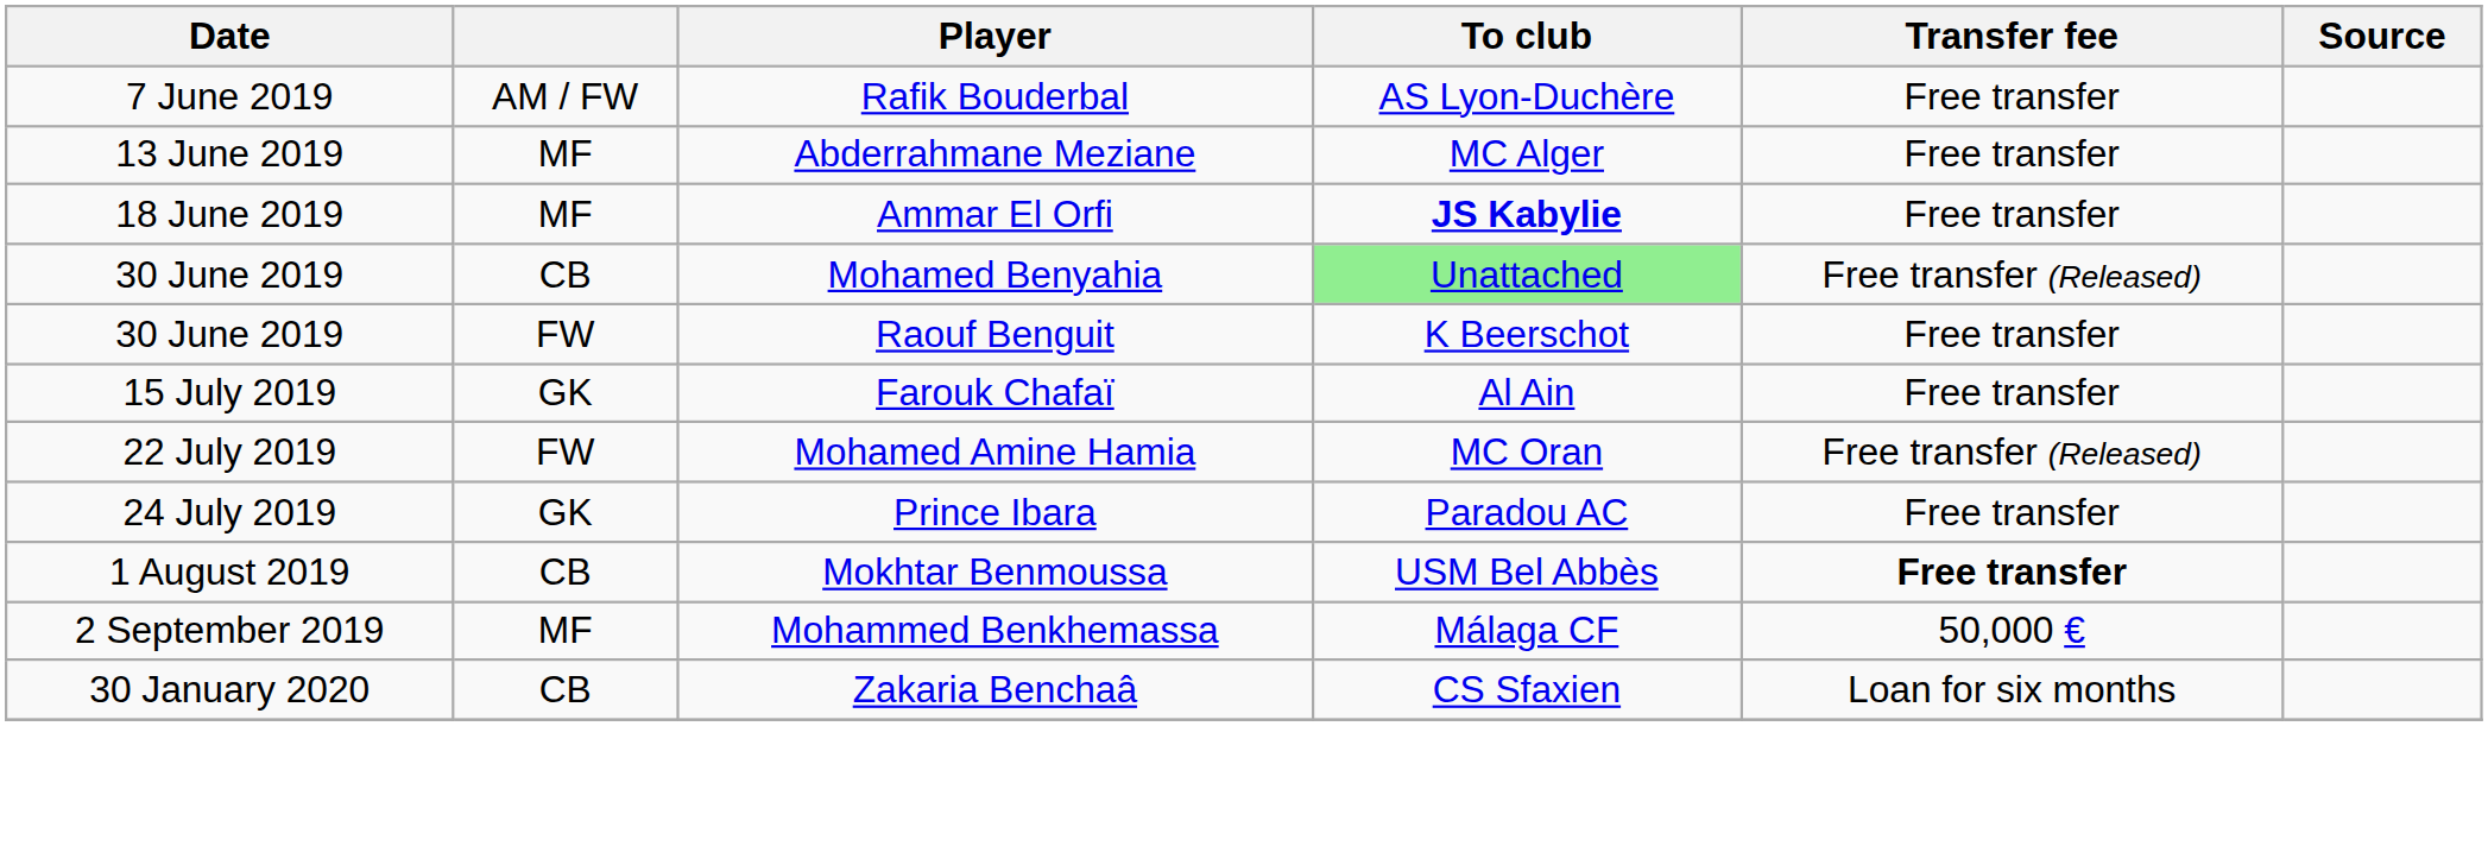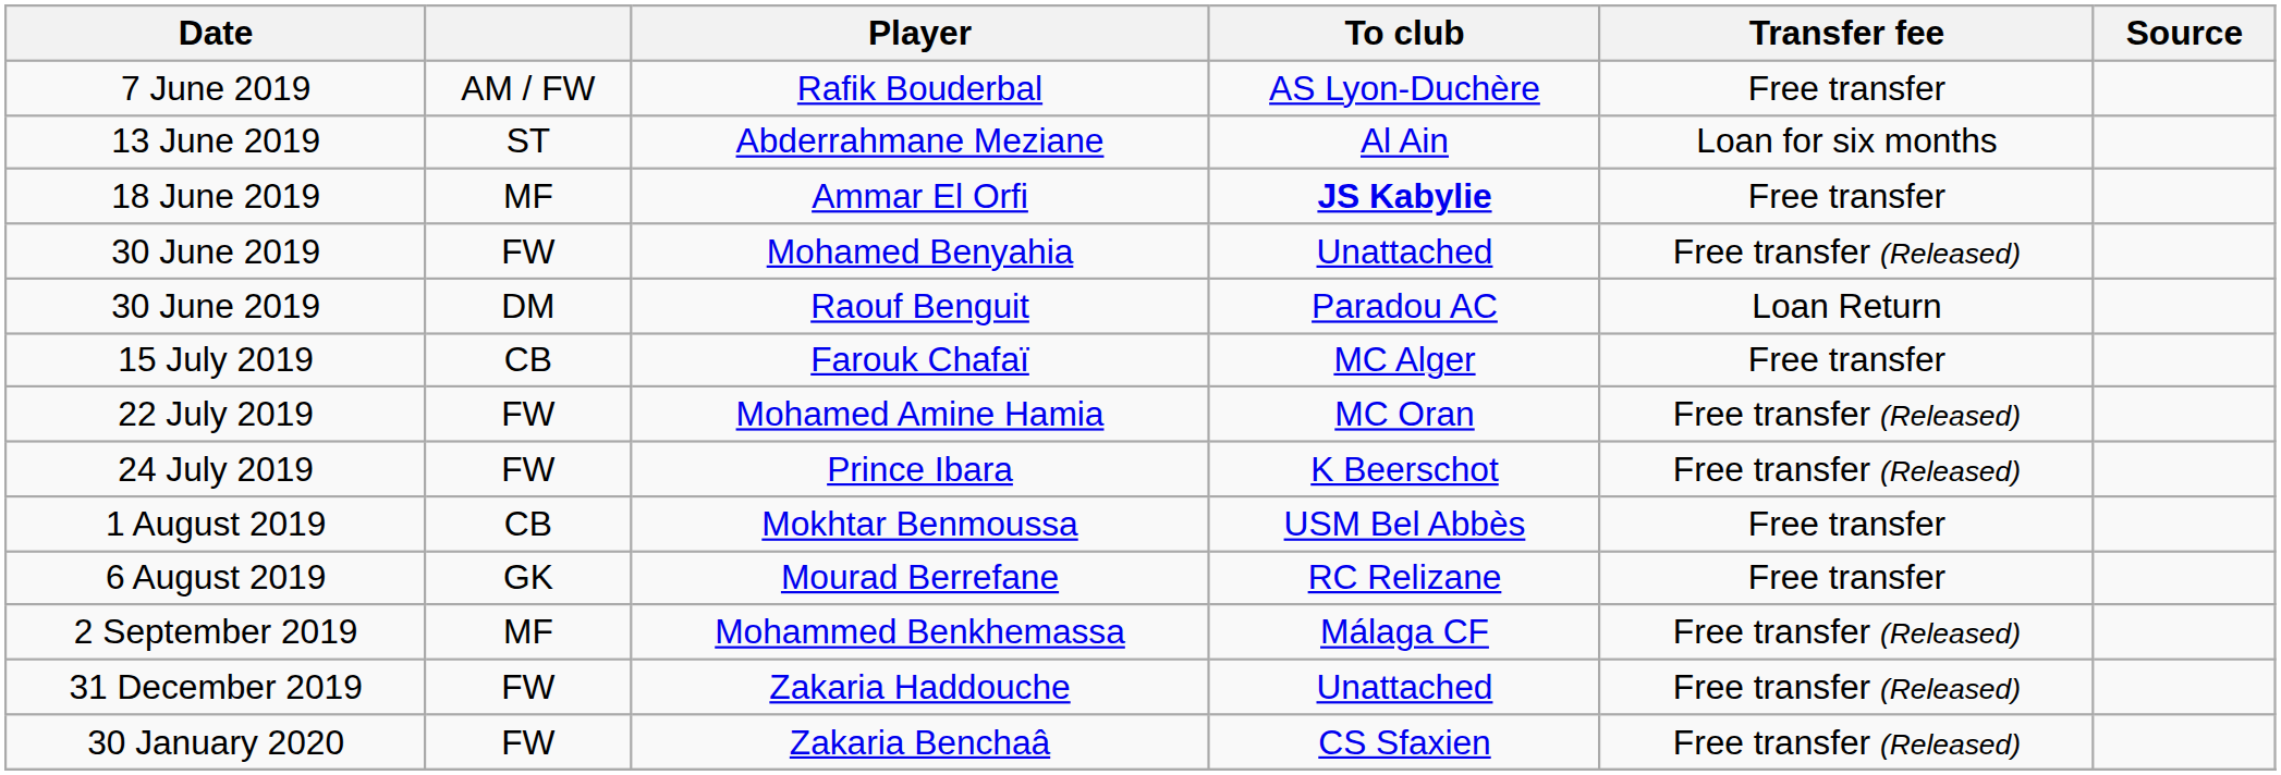Abderrahmane Meziane | column 2: MF -> ST
Abderrahmane Meziane | To club: MC Alger -> Al Ain
Abderrahmane Meziane | Transfer fee: Free transfer -> Loan for six months
Mohamed Benyahia | column 2: CB -> FW
Mohamed Benyahia | To club: lightgreen background -> no background
Raouf Benguit | column 2: FW -> DM
Raouf Benguit | To club: K Beerschot -> Paradou AC
Raouf Benguit | Transfer fee: Free transfer -> Loan Return
Farouk Chafaï | column 2: GK -> CB
Farouk Chafaï | To club: Al Ain -> MC Alger
Prince Ibara | column 2: GK -> FW
Prince Ibara | To club: Paradou AC -> K Beerschot
Prince Ibara | Transfer fee: Free transfer -> Free transfer (Released)
Mokhtar Benmoussa | Transfer fee: bold -> normal
+ row: 6 August 2019 | GK | Mourad Berrefane | RC Relizane | Free transfer
Mohammed Benkhemassa | Transfer fee: 50,000 € -> Free transfer (Released)
+ row: 31 December 2019 | FW | Zakaria Haddouche | Unattached | Free transfer (Released)
Zakaria Benchaâ | column 2: CB -> FW
Zakaria Benchaâ | Transfer fee: Loan for six months -> Free transfer (Released)
